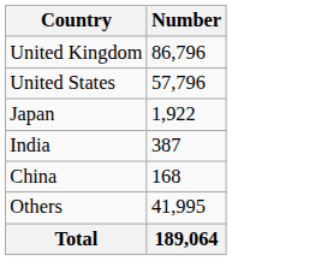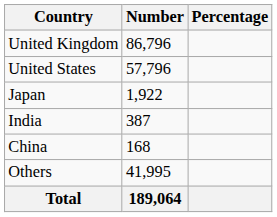+ column: Percentage
